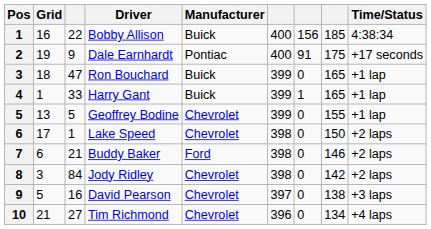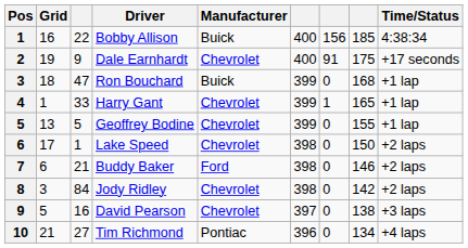Dale Earnhardt | Manufacturer: Pontiac -> Chevrolet
Ron Bouchard | column 8: 165 -> 168
Harry Gant | Manufacturer: Buick -> Chevrolet
Tim Richmond | Manufacturer: Chevrolet -> Pontiac
